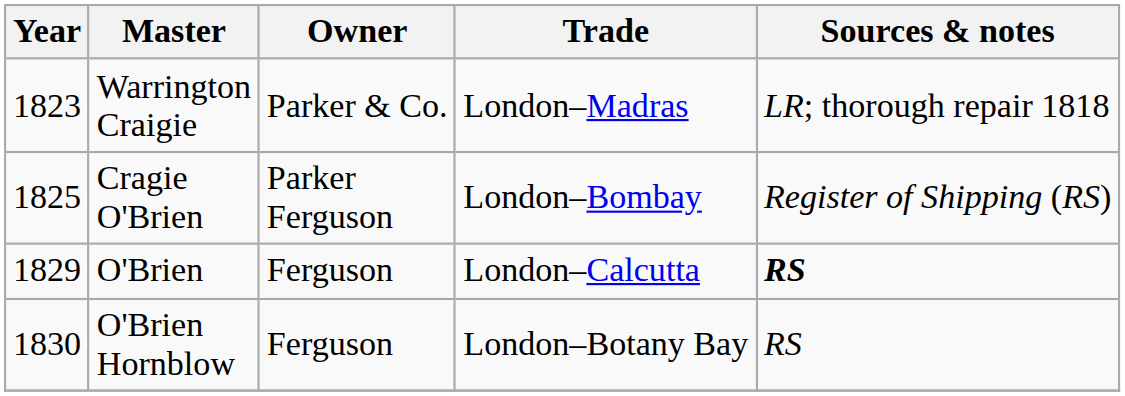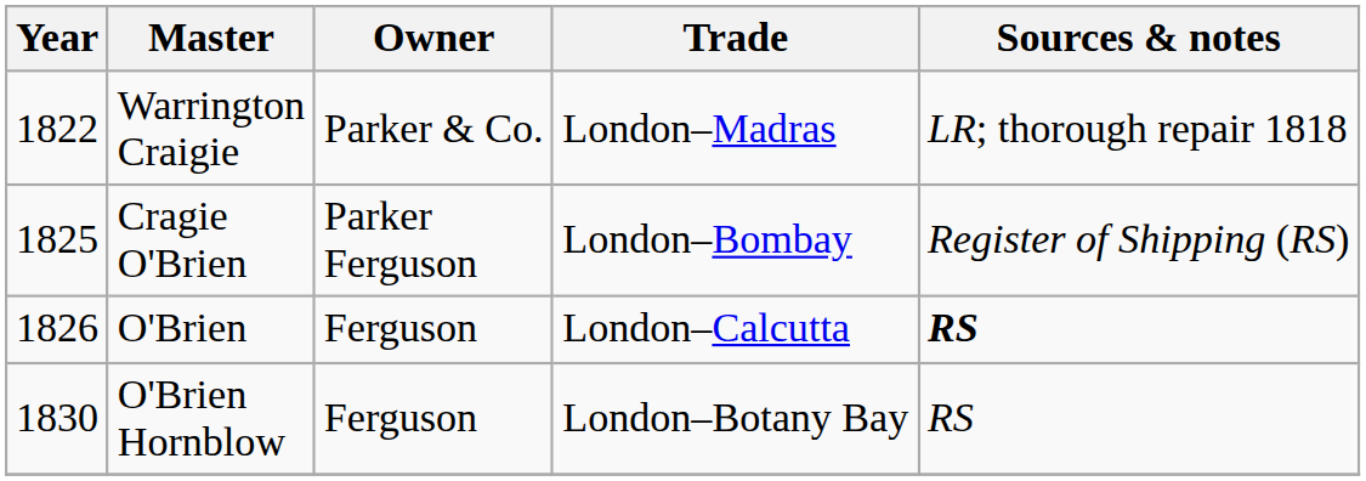Warrington Craigie | Year: 1823 -> 1822
O'Brien | Year: 1829 -> 1826
